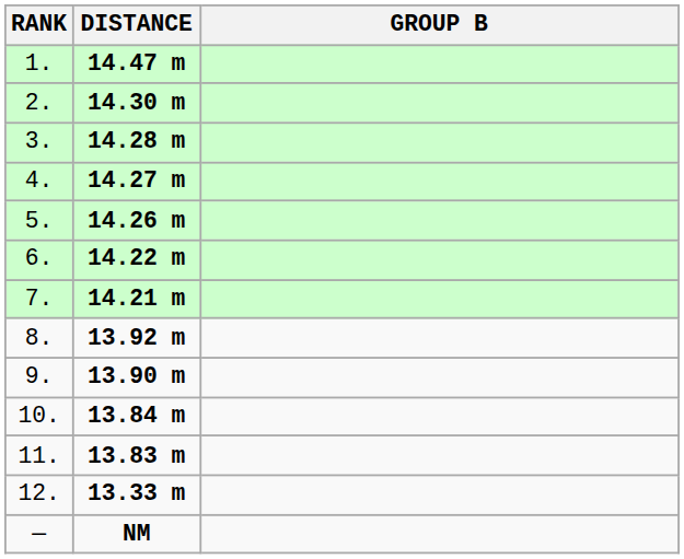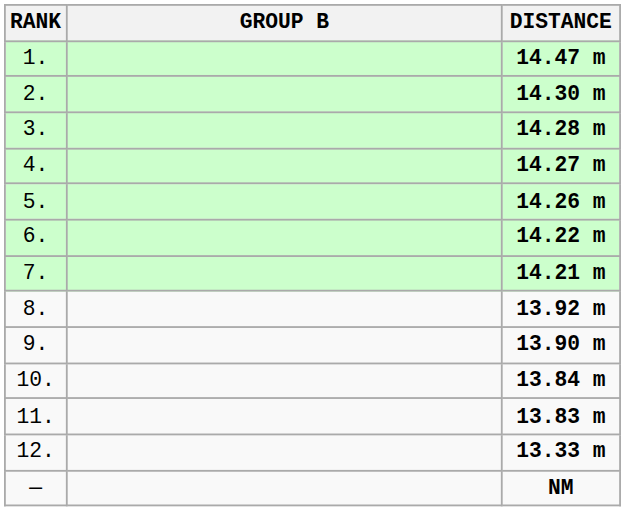columns swapped: GROUP B <-> DISTANCE
